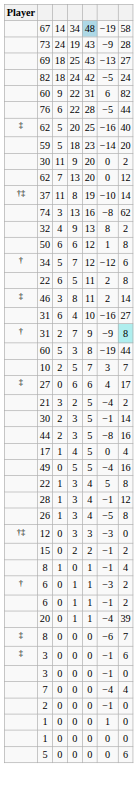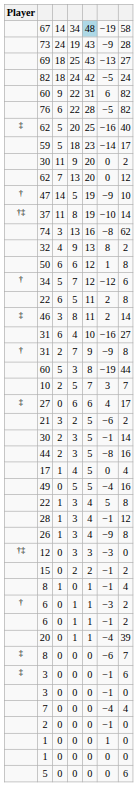76 | column 7: 44 -> 82
59 | column 7: 20 -> 17
+ row: † | 47 | 14 | 5 | 19 | −9 | 10
31 / 2 | column 7: paleturquoise background -> no background
21 | column 6: −4 -> −6
26 | column 6: −5 -> −9
